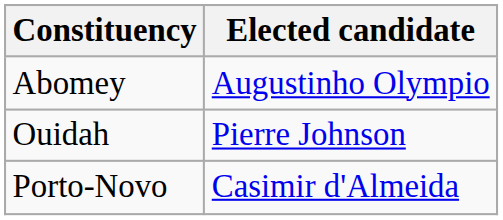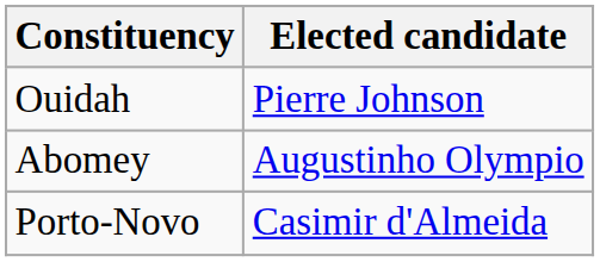rows swapped: Abomey <-> Ouidah
